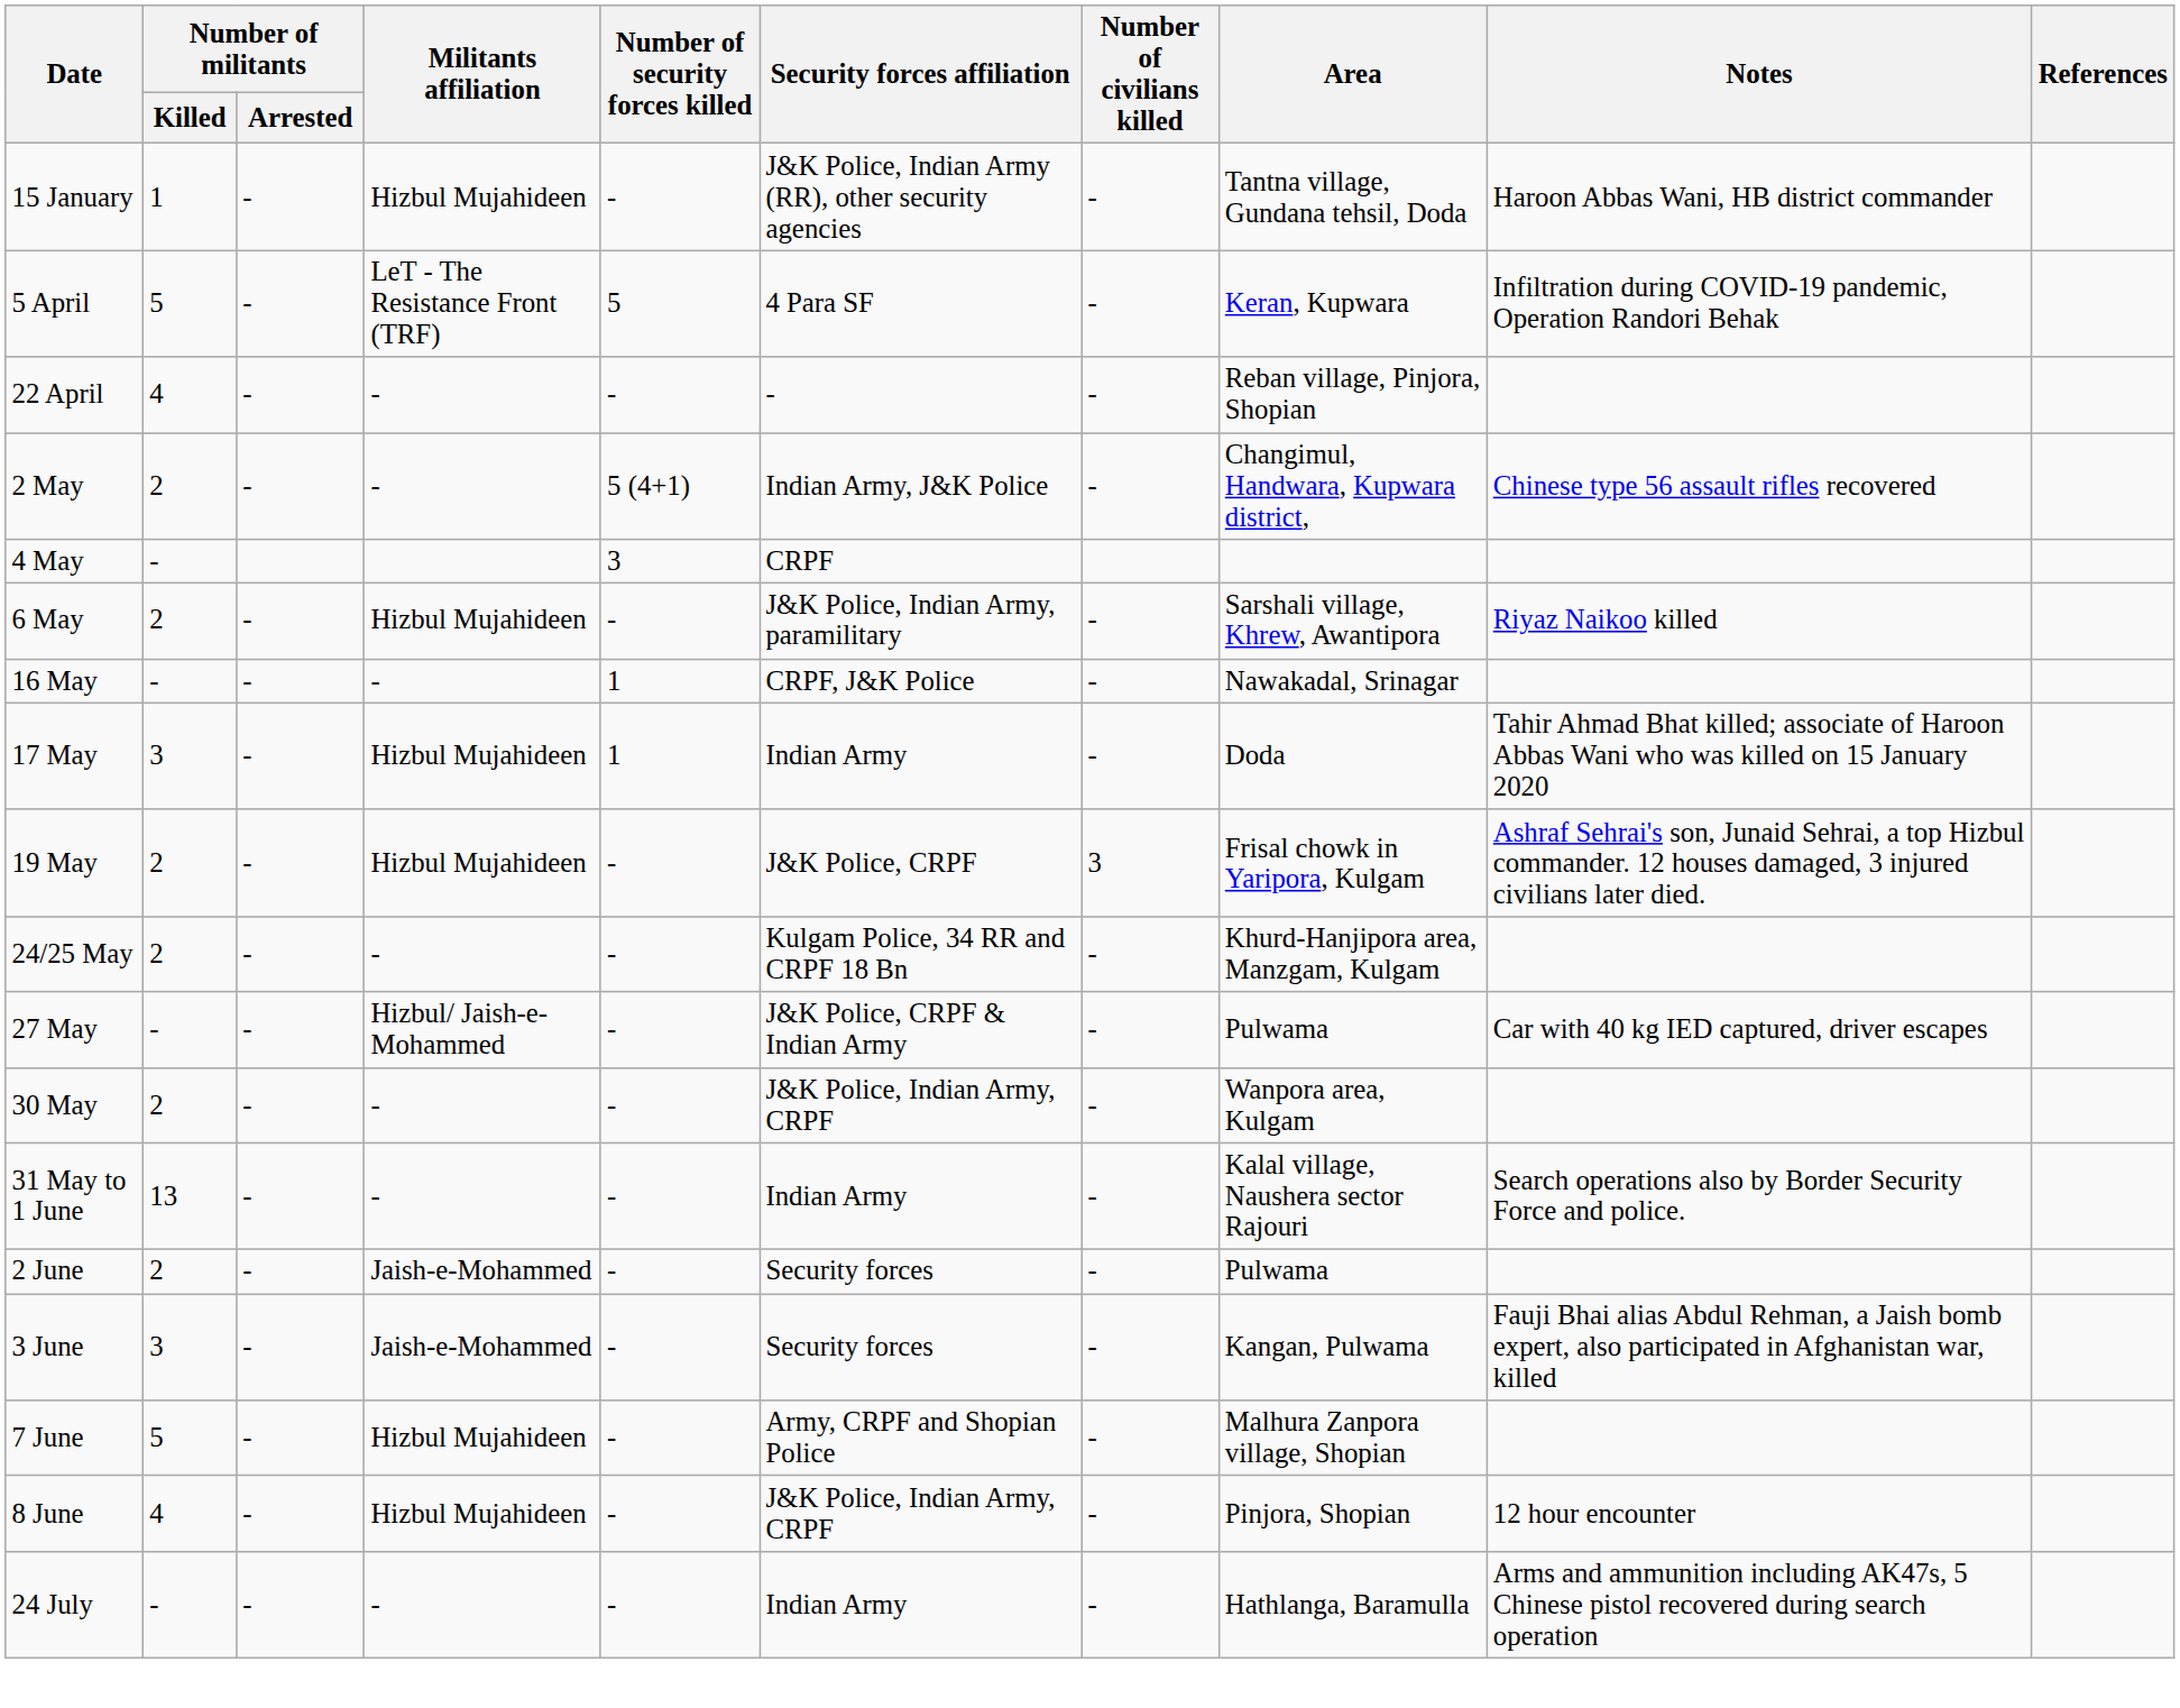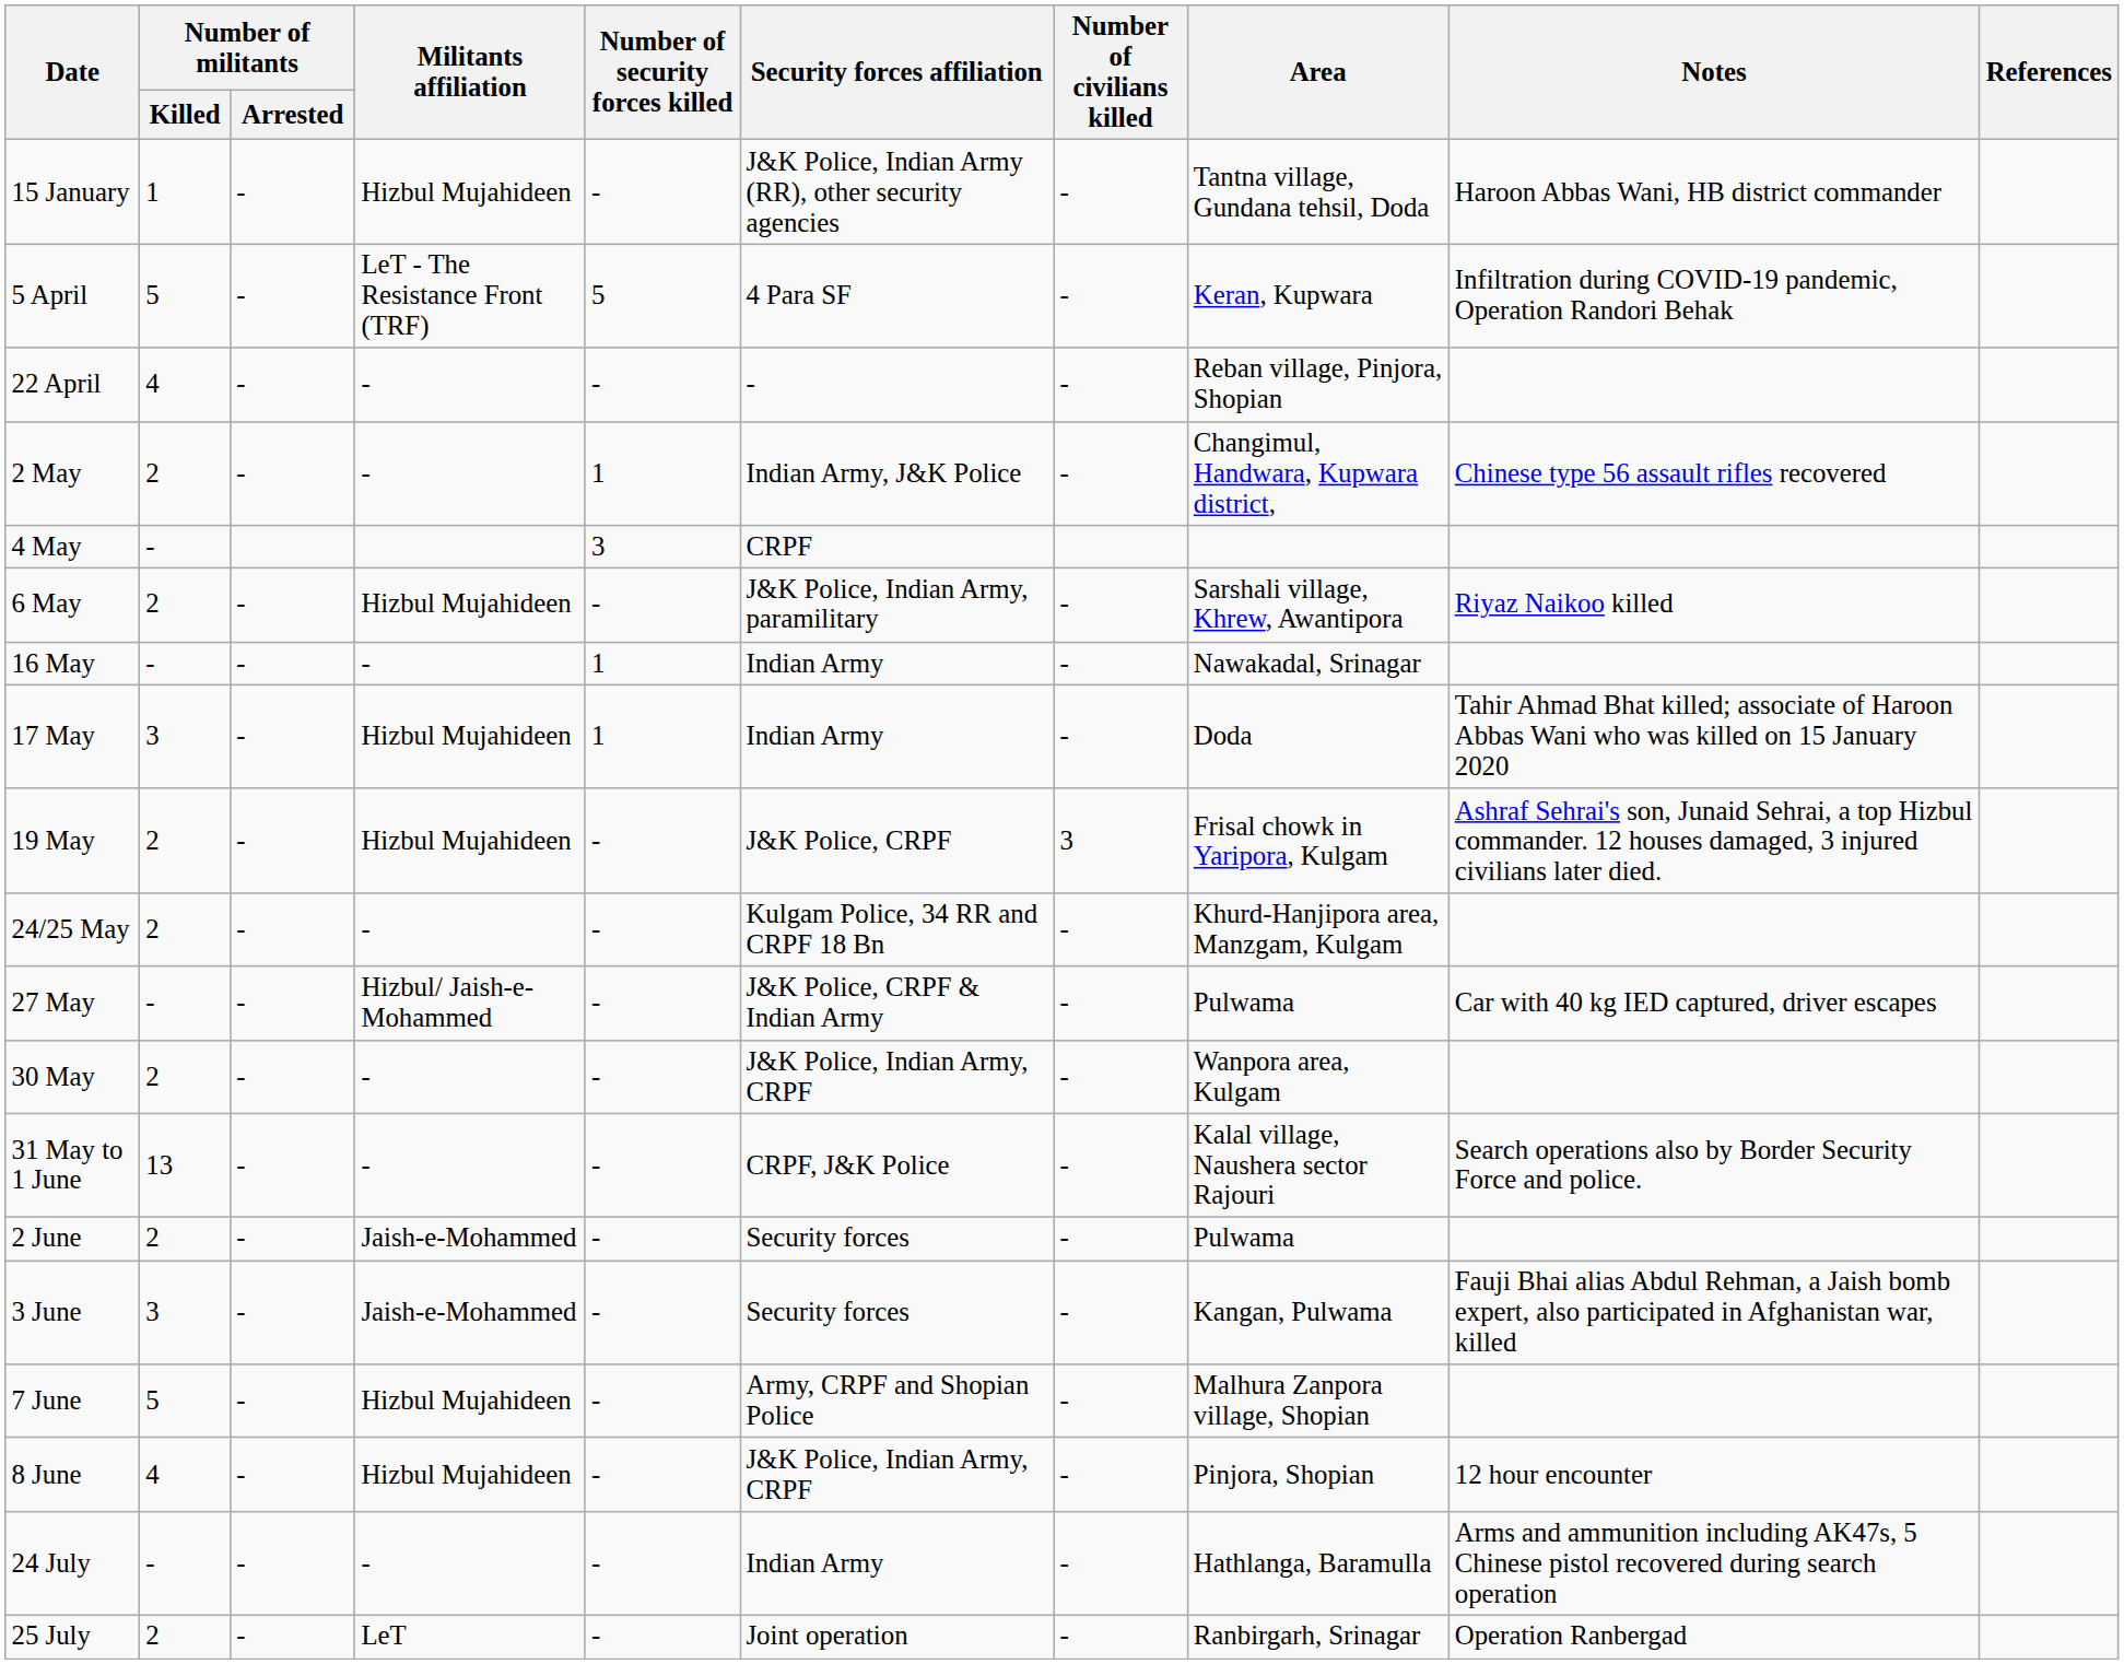2 May | Number of security forces killed: 5 (4+1) -> 1
16 May | Security forces affiliation: CRPF, J&K Police -> Indian Army
31 May to 1 June | Security forces affiliation: Indian Army -> CRPF, J&K Police
+ row: 25 July | 2 | - | LeT | - | Joint operation | - | Ranbirgarh, Srinagar | Operation Ranbergad
